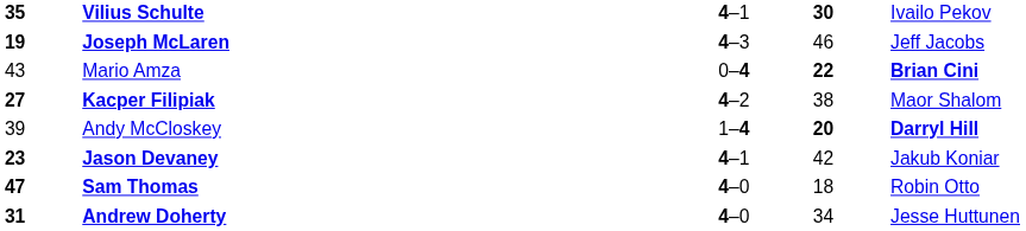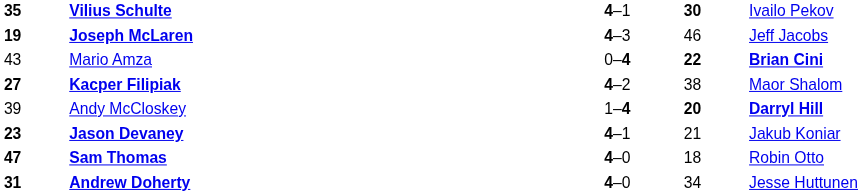Jason Devaney | column 4: 42 -> 21
